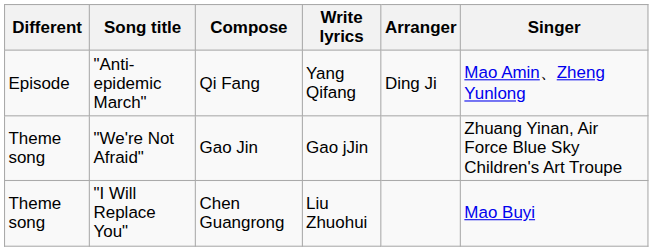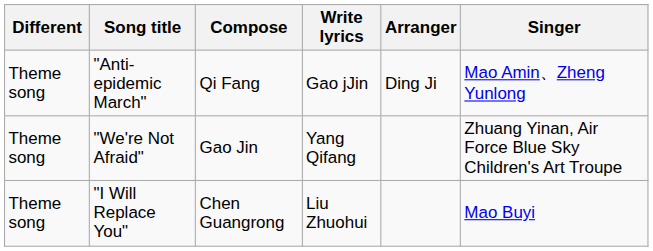"Anti-epidemic March" | Different: Episode -> Theme song
"Anti-epidemic March" | Write lyrics: Yang Qifang -> Gao jJin
"We're Not Afraid" | Write lyrics: Gao jJin -> Yang Qifang
